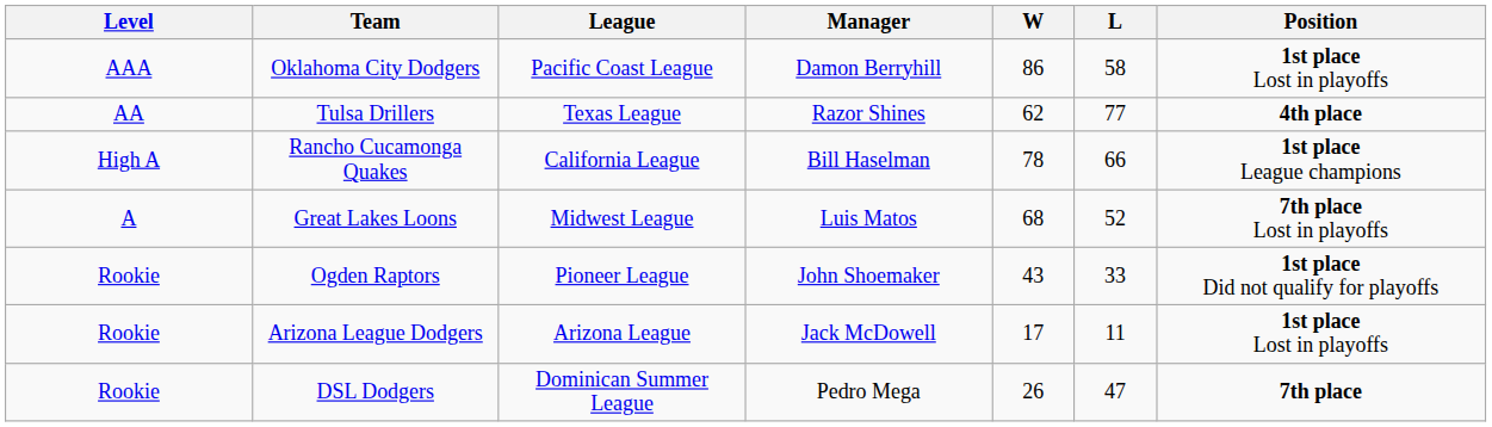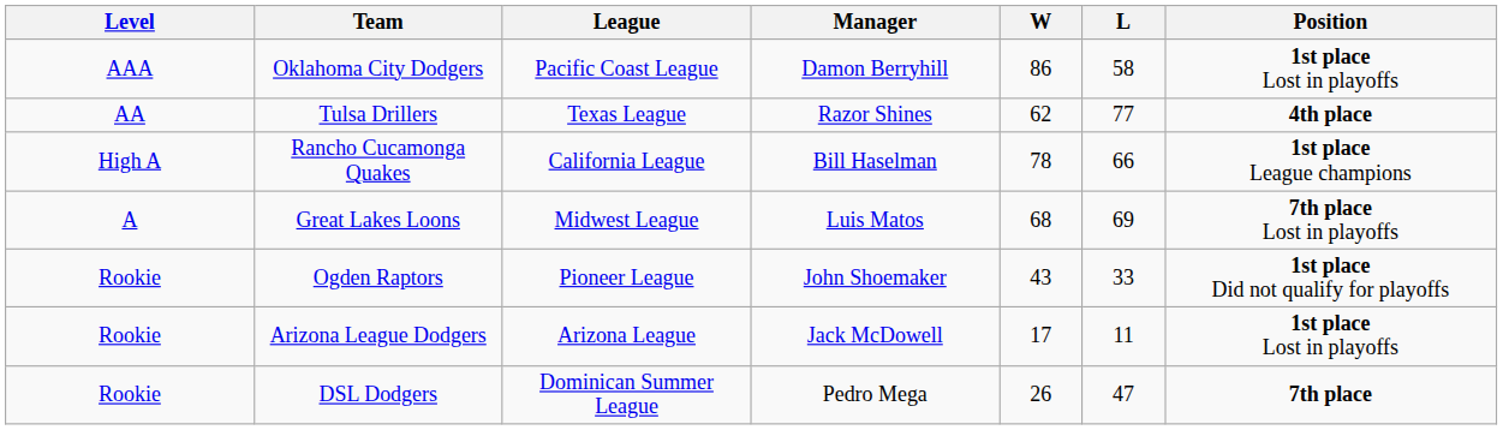Great Lakes Loons | L: 52 -> 69
